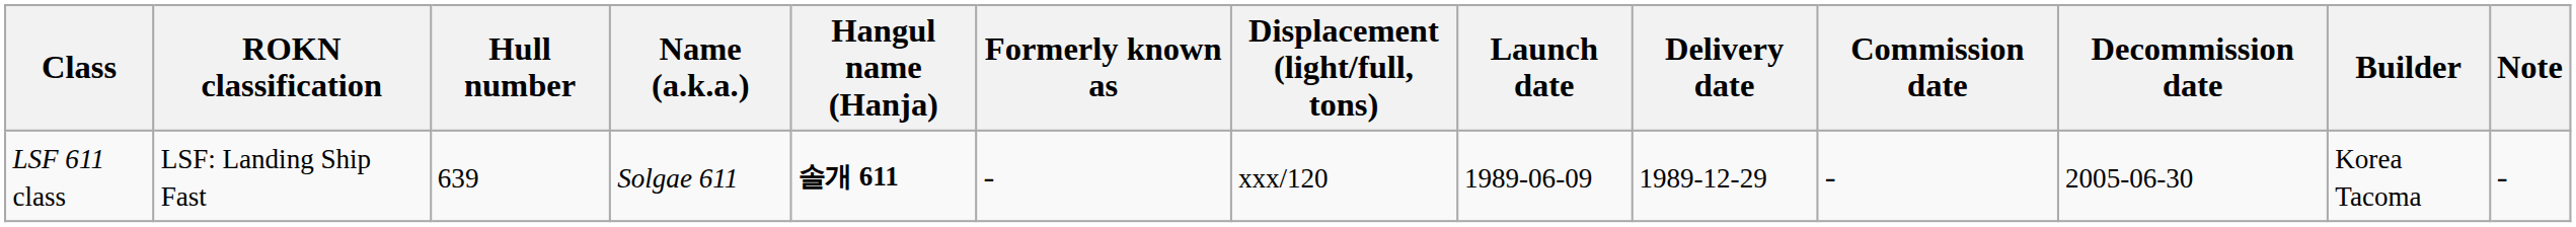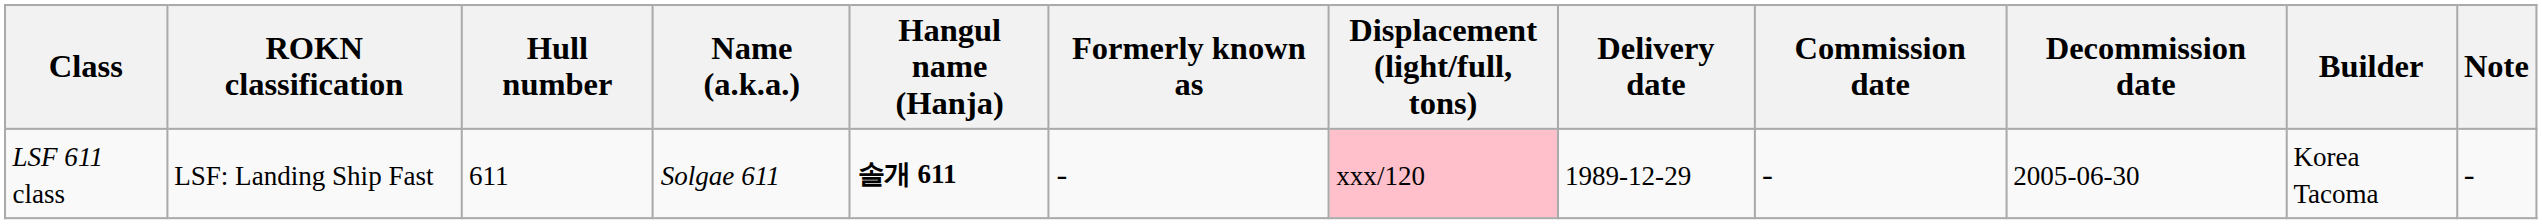- column: Launch date | 1989-06-09
LSF 611 class | Hull number: 639 -> 611
LSF 611 class | Displacement (light/full, tons): no background -> pink background
